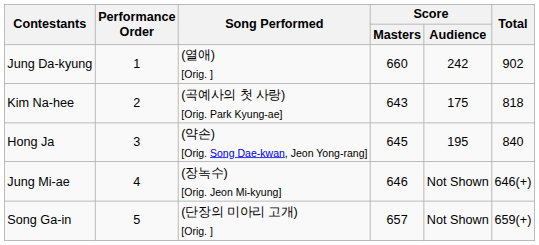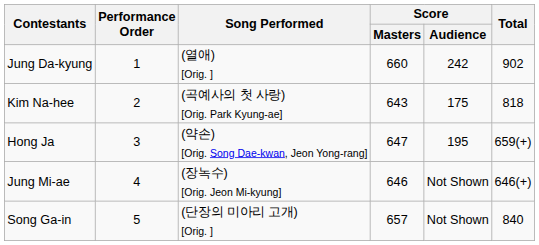Hong Ja | Score / Masters: 645 -> 647
Hong Ja | Total: 840 -> 659(+)
Song Ga-in | Total: 659(+) -> 840
